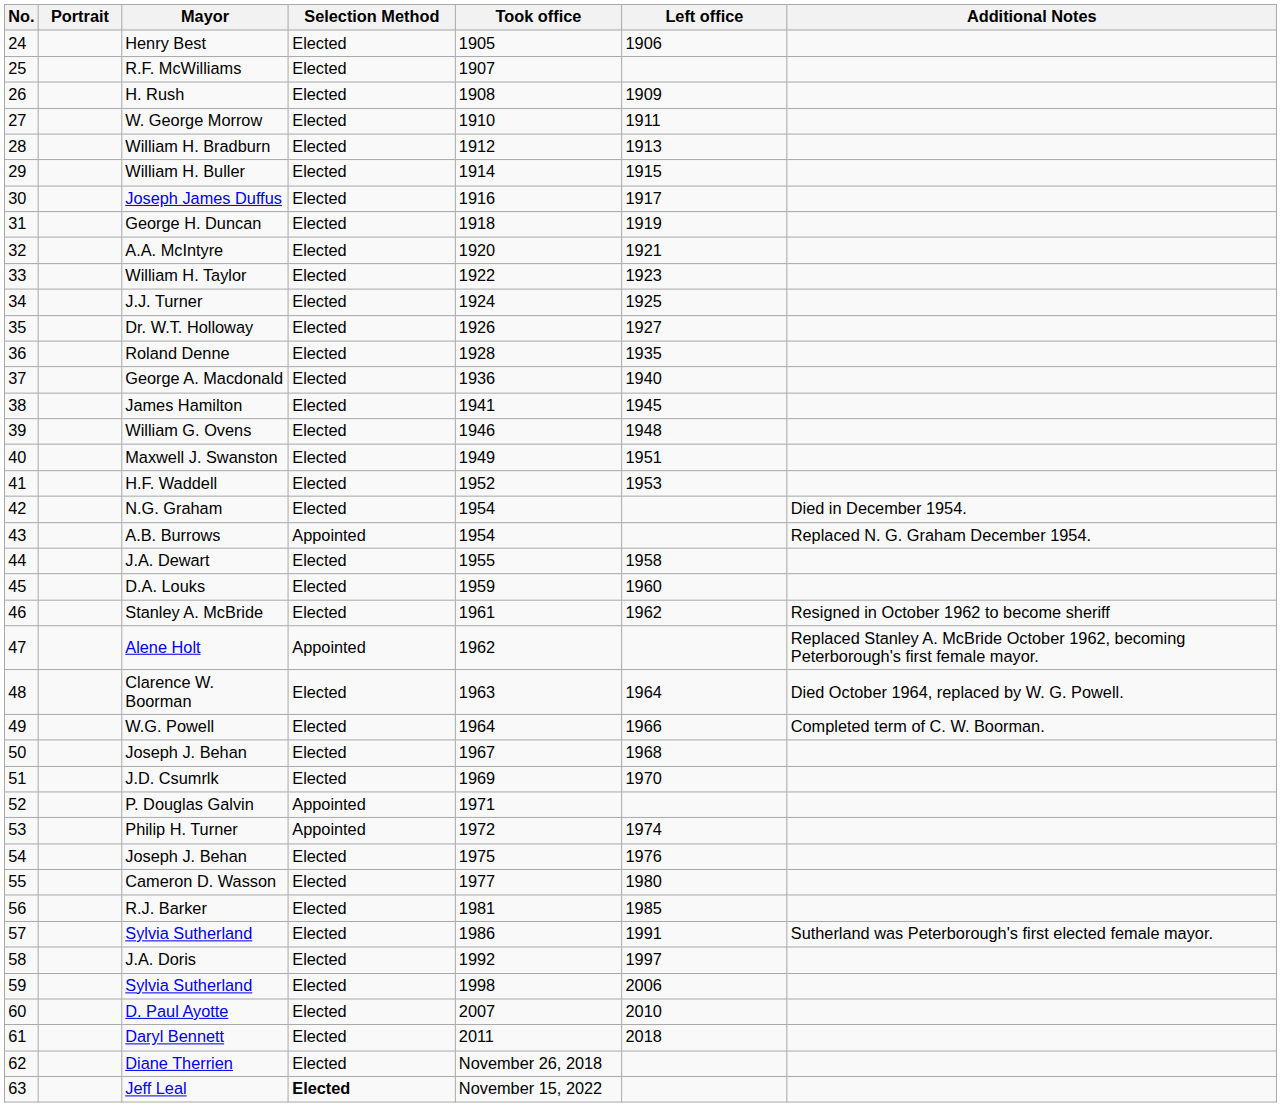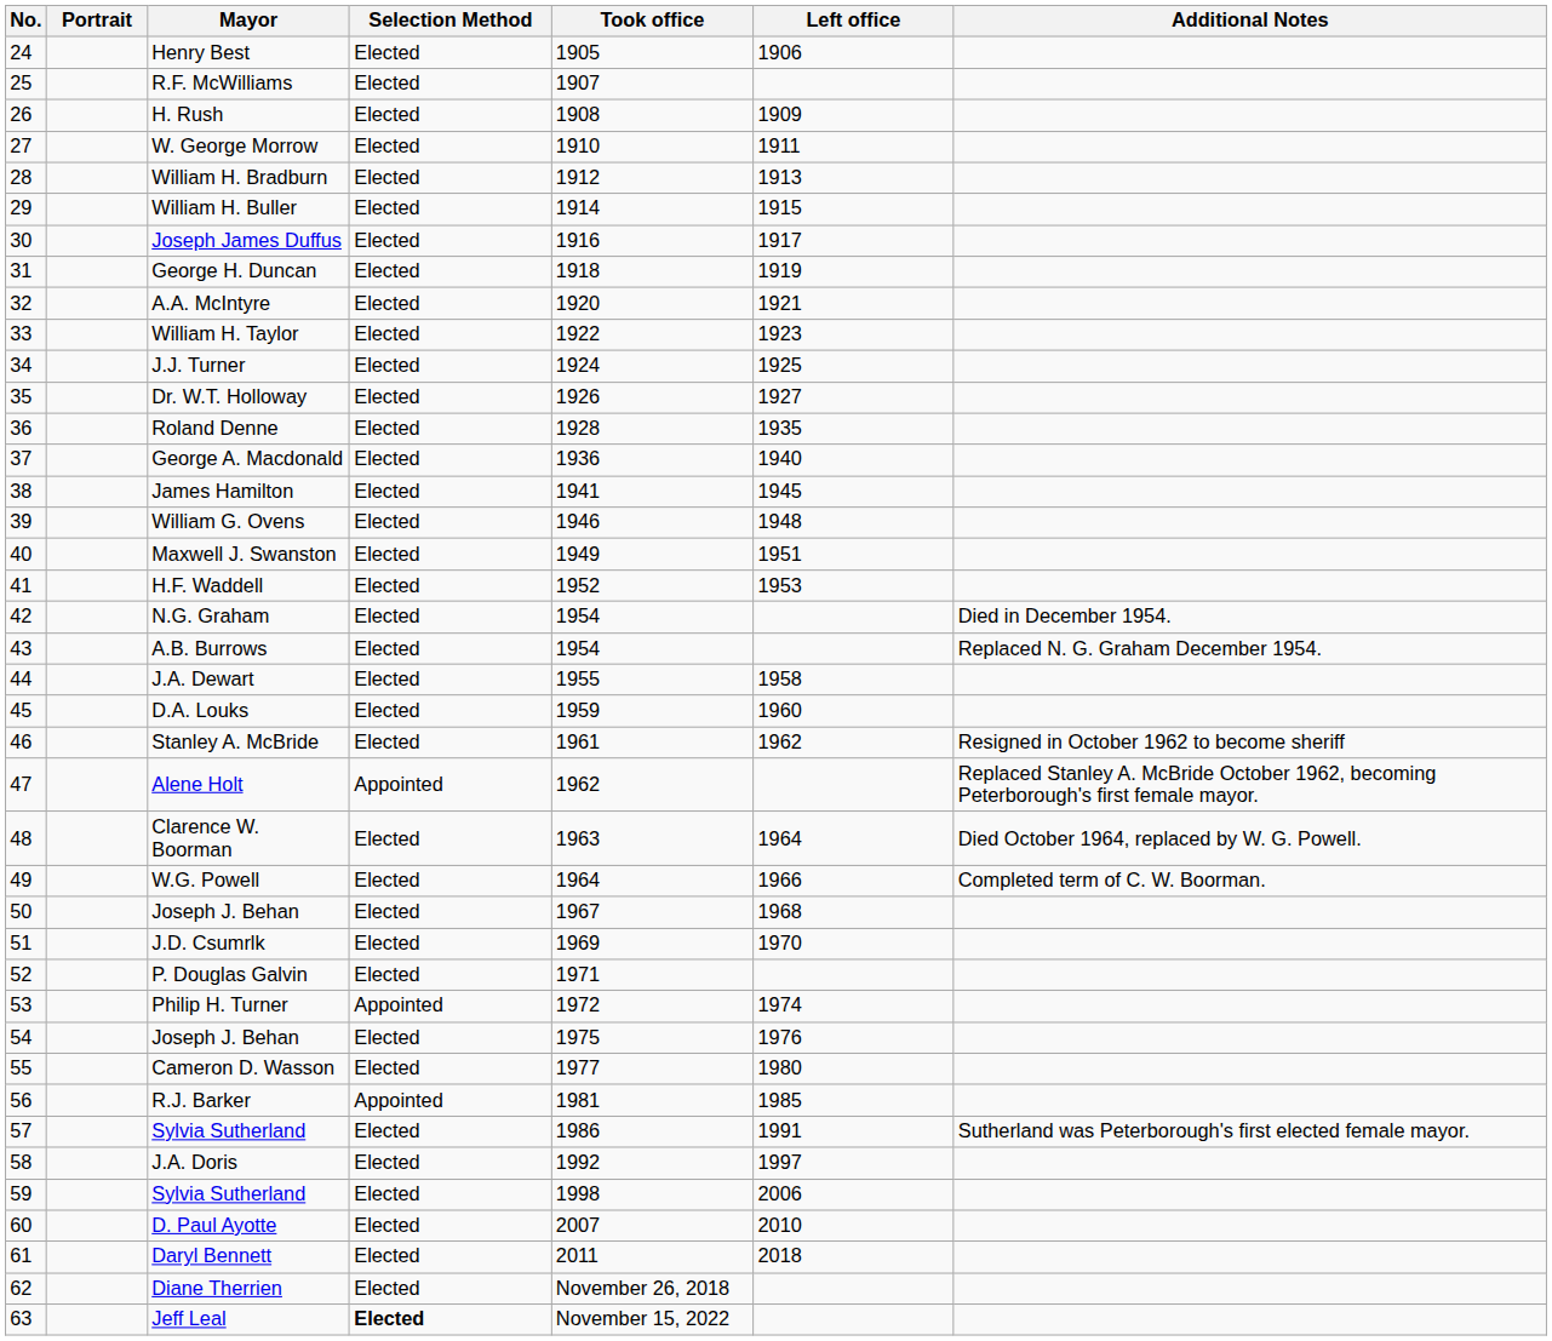A.B. Burrows | Selection Method: Appointed -> Elected
P. Douglas Galvin | Selection Method: Appointed -> Elected
R.J. Barker | Selection Method: Elected -> Appointed
